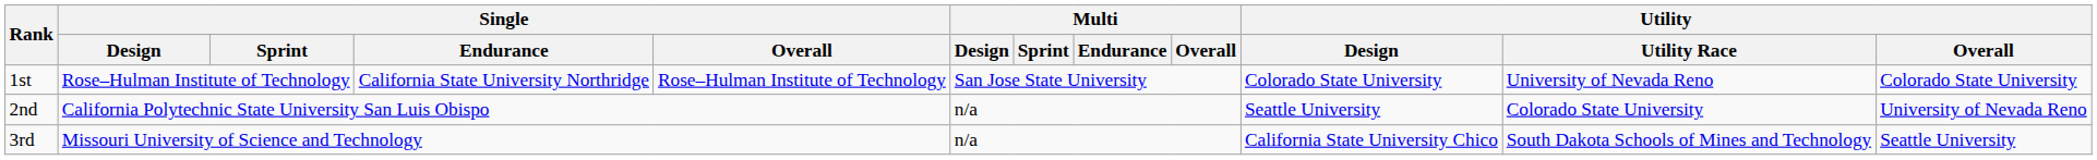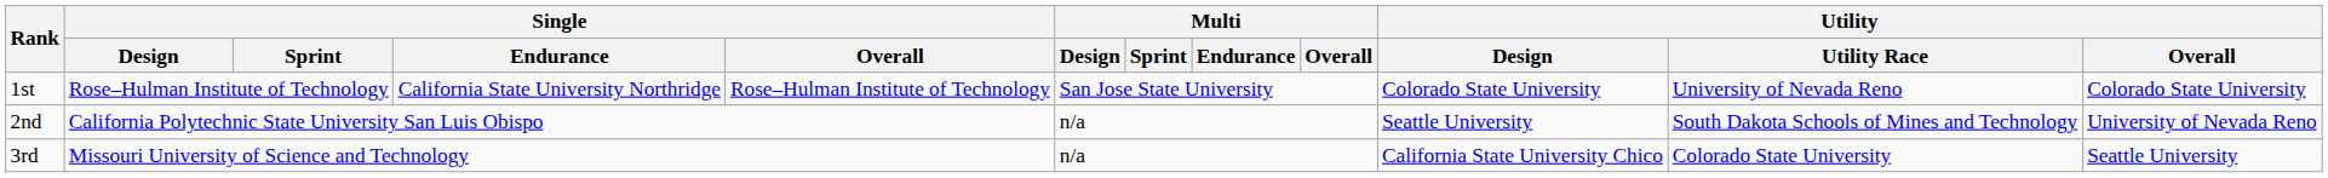2nd | Utility / Utility Race: Colorado State University -> South Dakota Schools of Mines and Technology
3rd | Utility / Utility Race: South Dakota Schools of Mines and Technology -> Colorado State University
